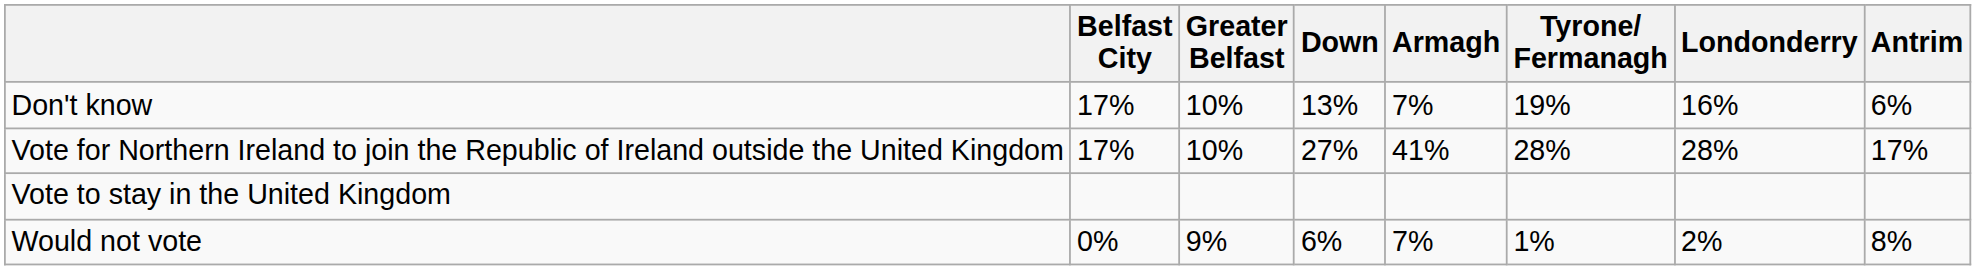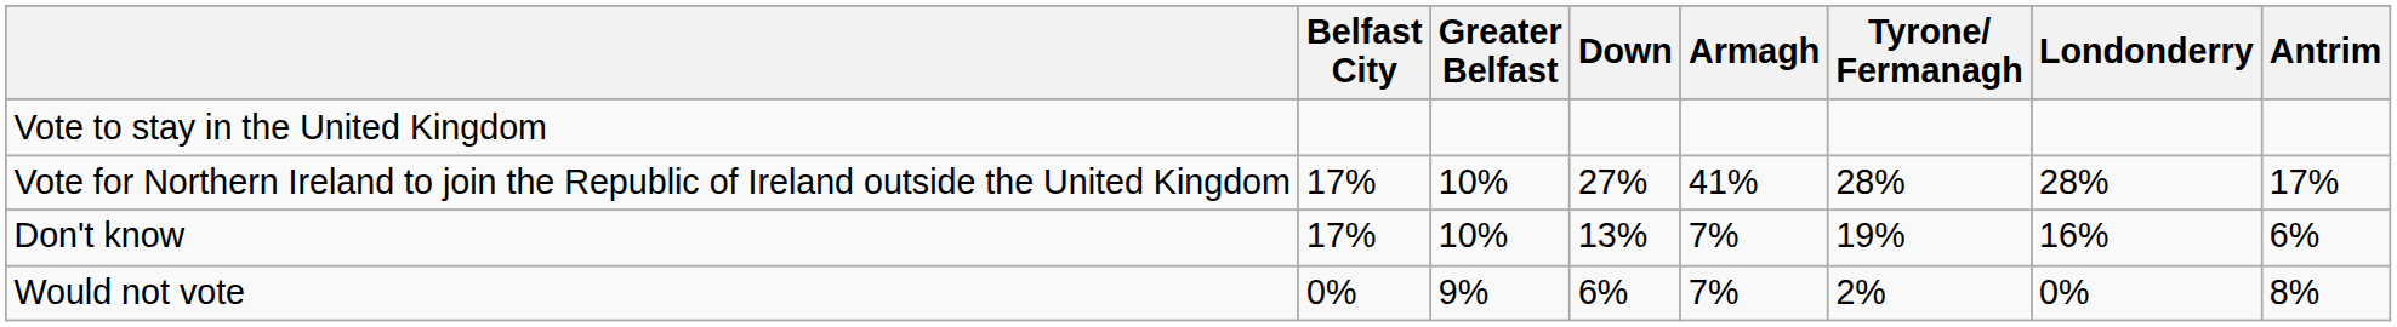rows swapped: Vote to stay in the United Kingdom <-> Don't know
Would not vote | Tyrone/ Fermanagh: 1% -> 2%
Would not vote | Londonderry: 2% -> 0%
